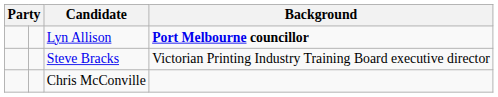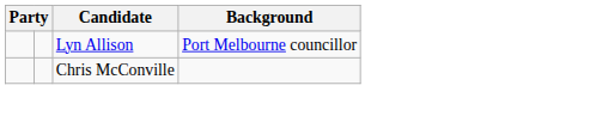Lyn Allison | Background: bold -> normal
- row: Steve Bracks | Victorian Printing Industry Training Board executive director
